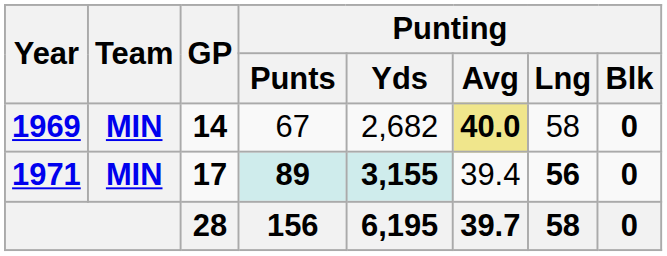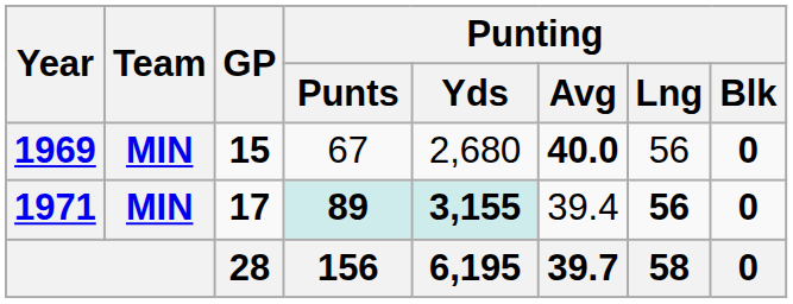1969 | GP: 14 -> 15
1969 | Punting / Yds: 2,682 -> 2,680
1969 | Punting / Avg: khaki background -> no background
1969 | Punting / Lng: 58 -> 56
